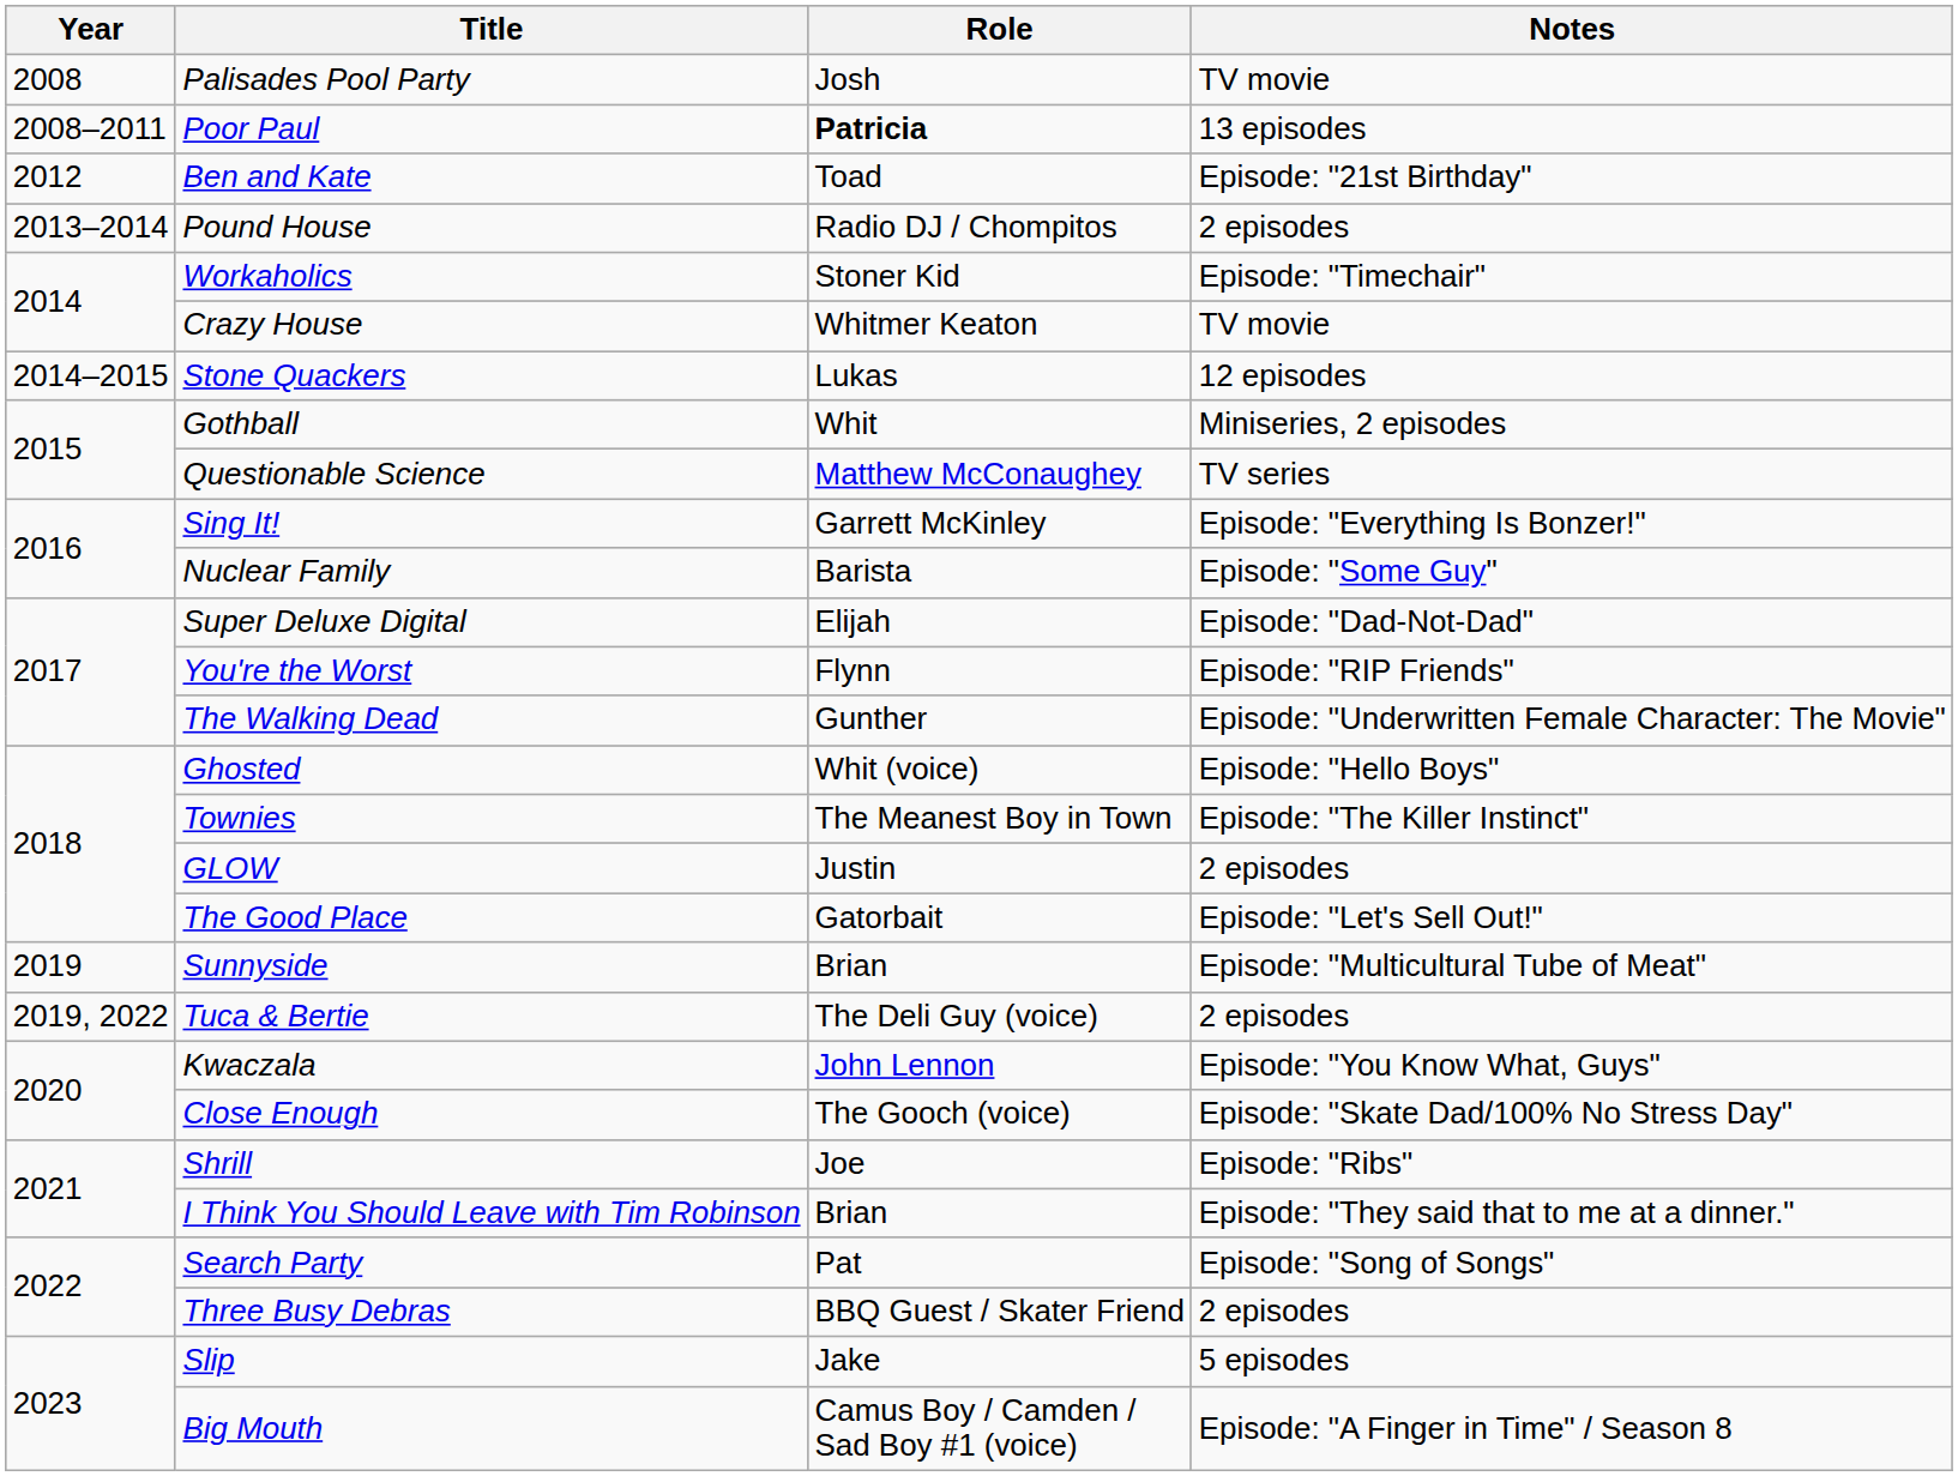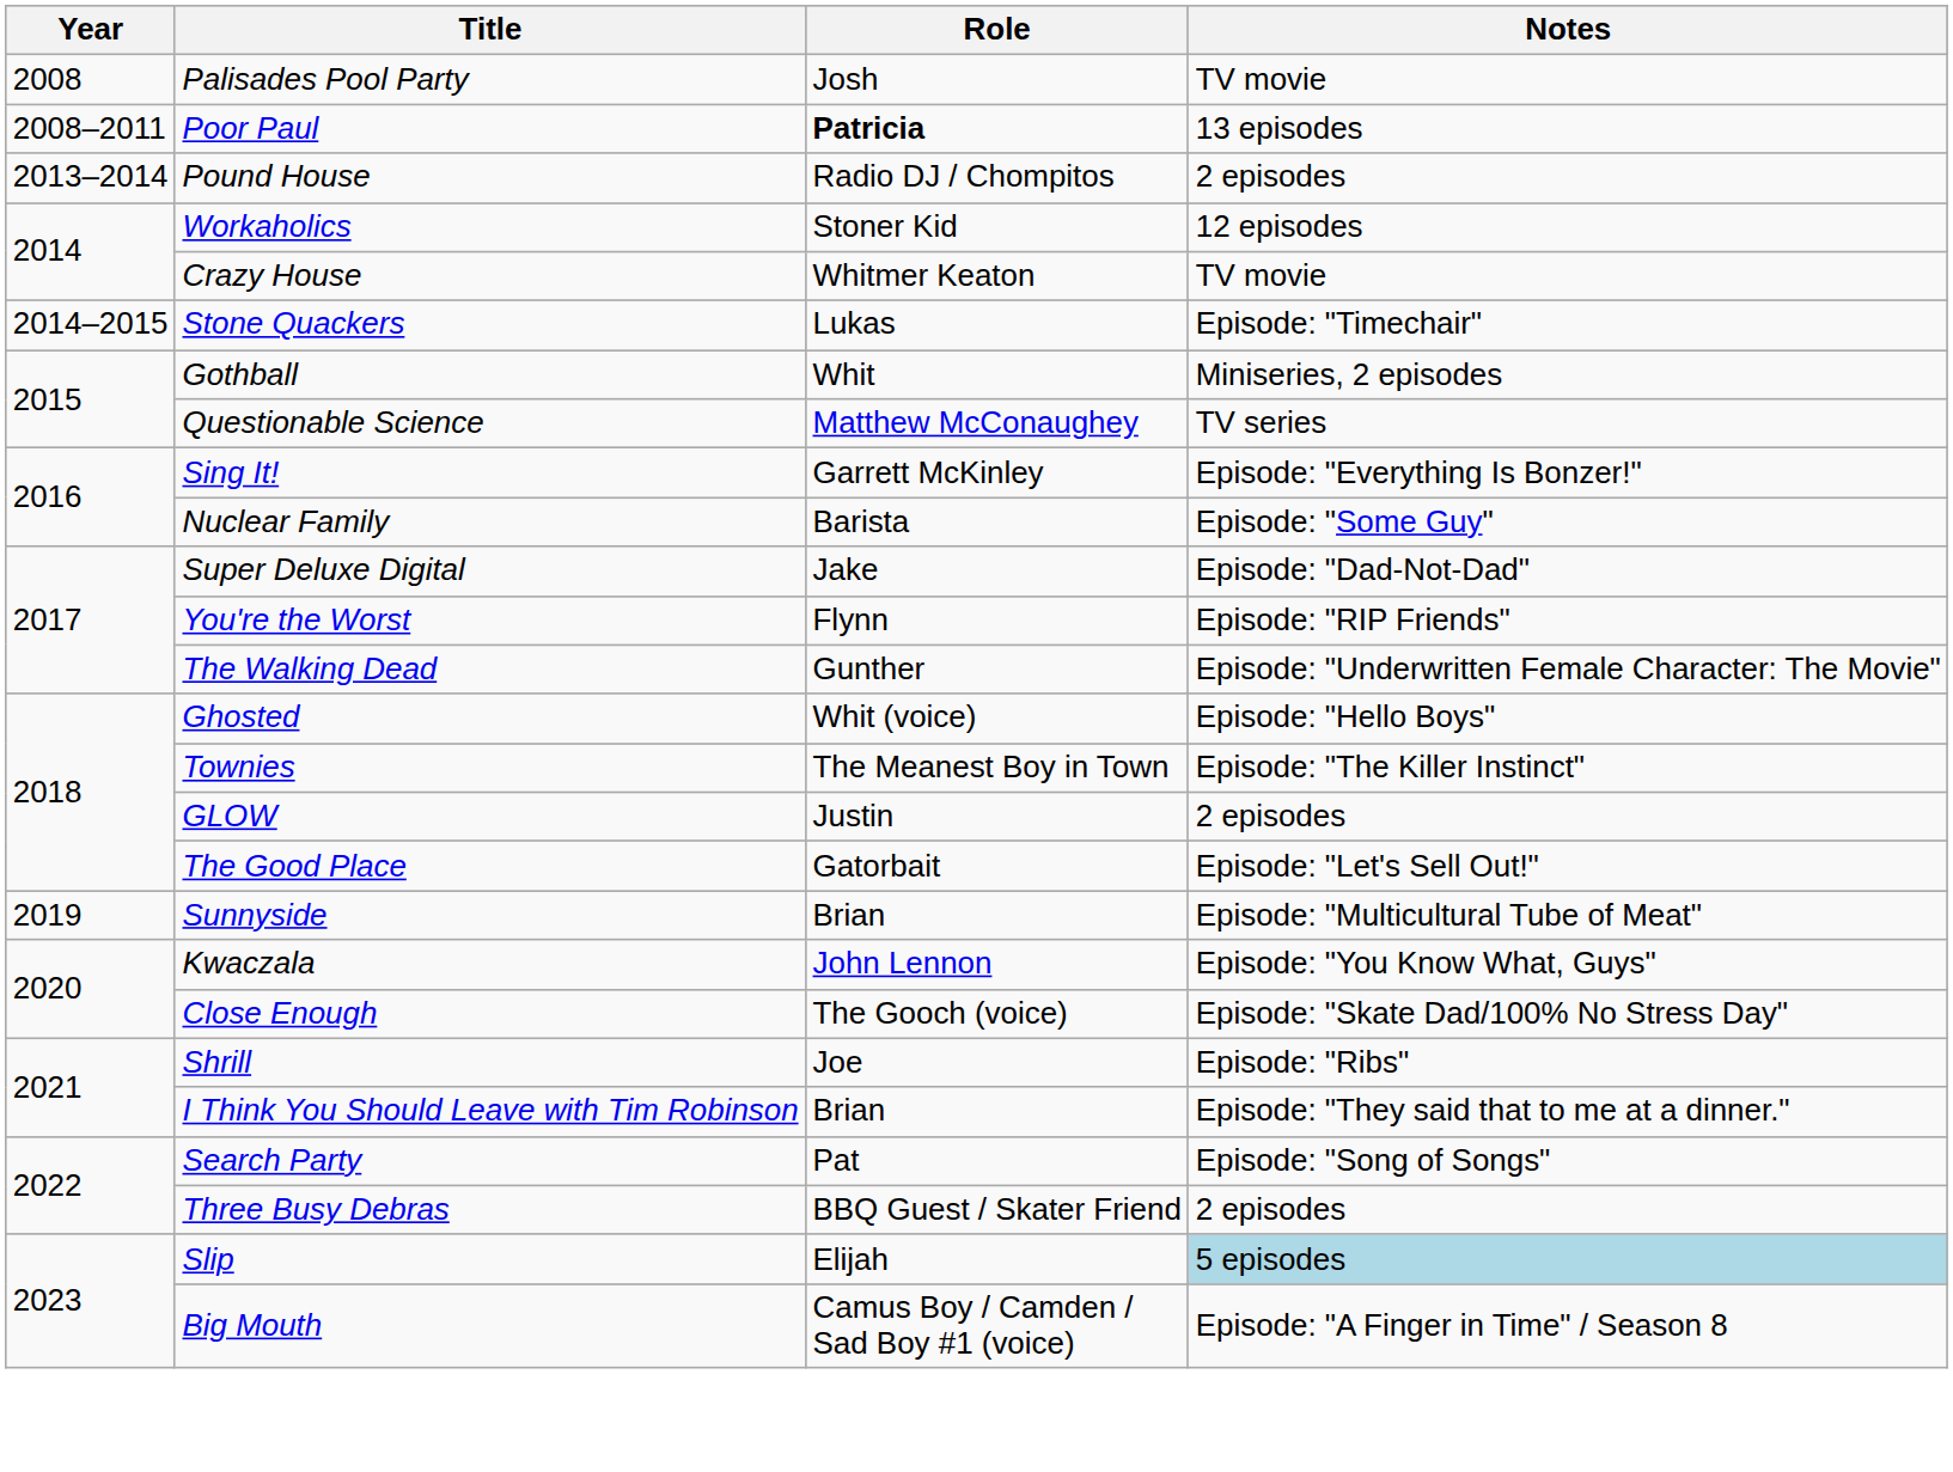- row: 2012 | Ben and Kate | Toad | Episode: "21st Birthday"
Workaholics | Notes: Episode: "Timechair" -> 12 episodes
Stone Quackers | Notes: 12 episodes -> Episode: "Timechair"
Super Deluxe Digital | Role: Elijah -> Jake
- row: 2019, 2022 | Tuca & Bertie | The Deli Guy (voice) | 2 episodes
Slip | Role: Jake -> Elijah
Slip | Notes: no background -> lightblue background
